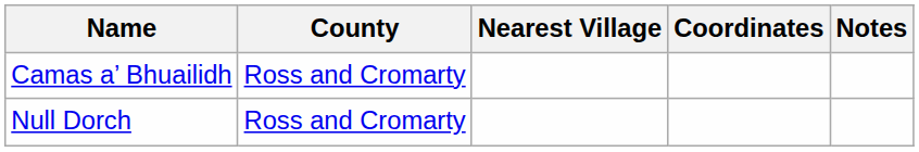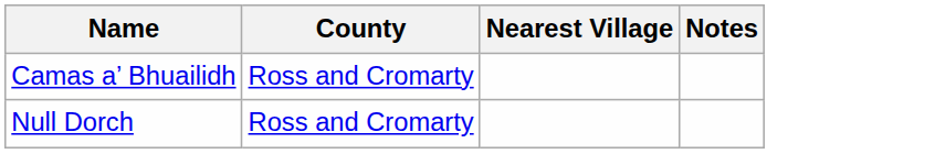- column: Coordinates
